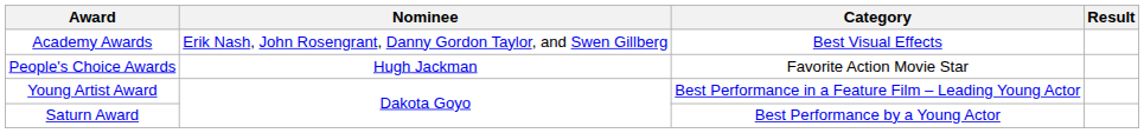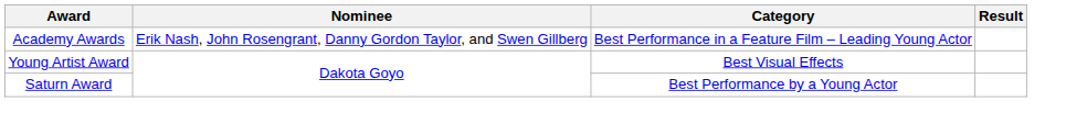Academy Awards | Category: Best Visual Effects -> Best Performance in a Feature Film – Leading Young Actor
- row: People's Choice Awards | Hugh Jackman | Favorite Action Movie Star
Young Artist Award | Category: Best Performance in a Feature Film – Leading Young Actor -> Best Visual Effects
